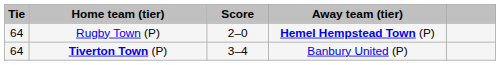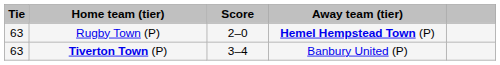Rugby Town (P) | Tie: 64 -> 63
Tiverton Town (P) | Tie: 64 -> 63
